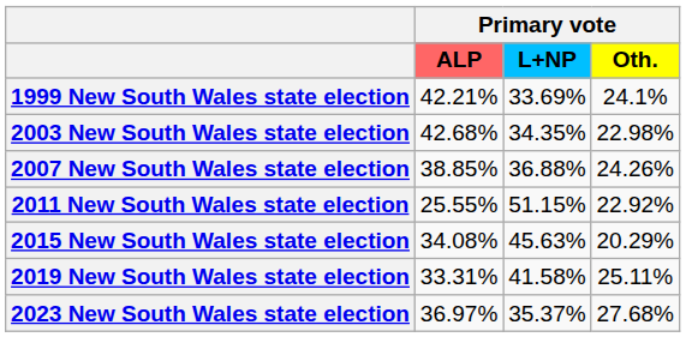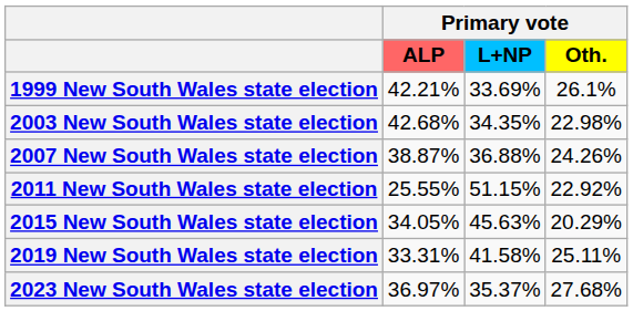1999 New South Wales state election | Primary vote / Oth.: 24.1% -> 26.1%
2007 New South Wales state election | Primary vote / ALP: 38.85% -> 38.87%
2015 New South Wales state election | Primary vote / ALP: 34.08% -> 34.05%
